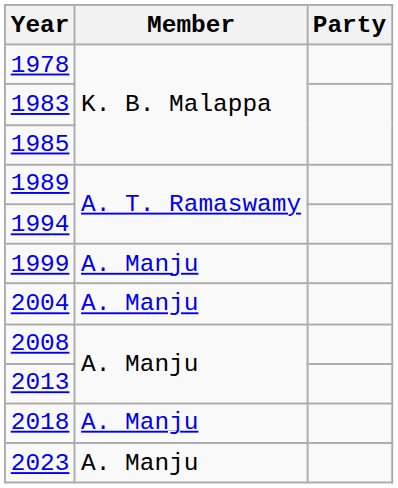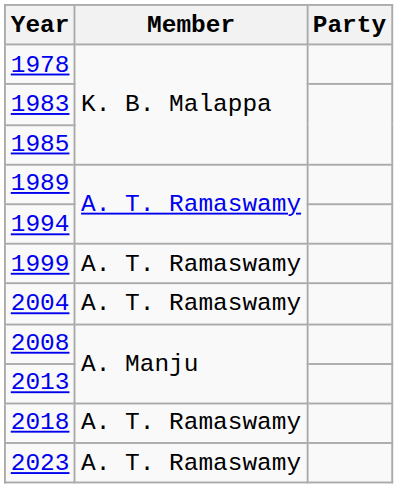1999 | Member: A. Manju -> A. T. Ramaswamy
2004 | Member: A. Manju -> A. T. Ramaswamy
2018 | Member: A. Manju -> A. T. Ramaswamy
2023 | Member: A. Manju -> A. T. Ramaswamy
